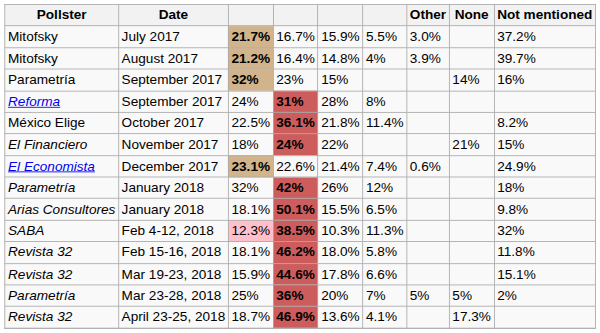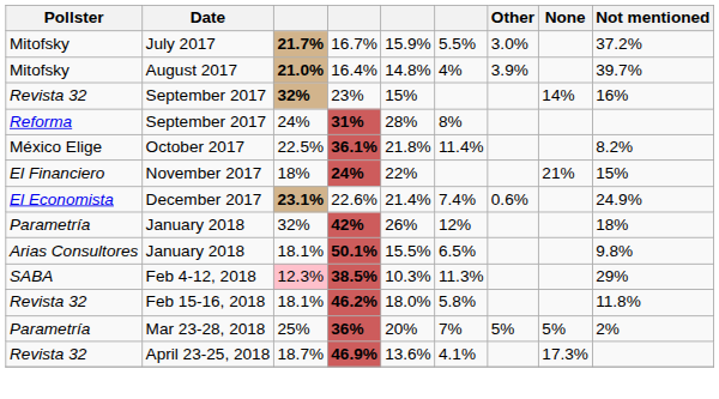16.4% | column 3: 21.2% -> 21.0%
23% | Pollster: Parametría -> Revista 32
38.5% | Not mentioned: 32% -> 29%
- row: Revista 32 | Mar 19-23, 2018 | 15.9% | 44.6% | 17.8% | 6.6% | 15.1%
